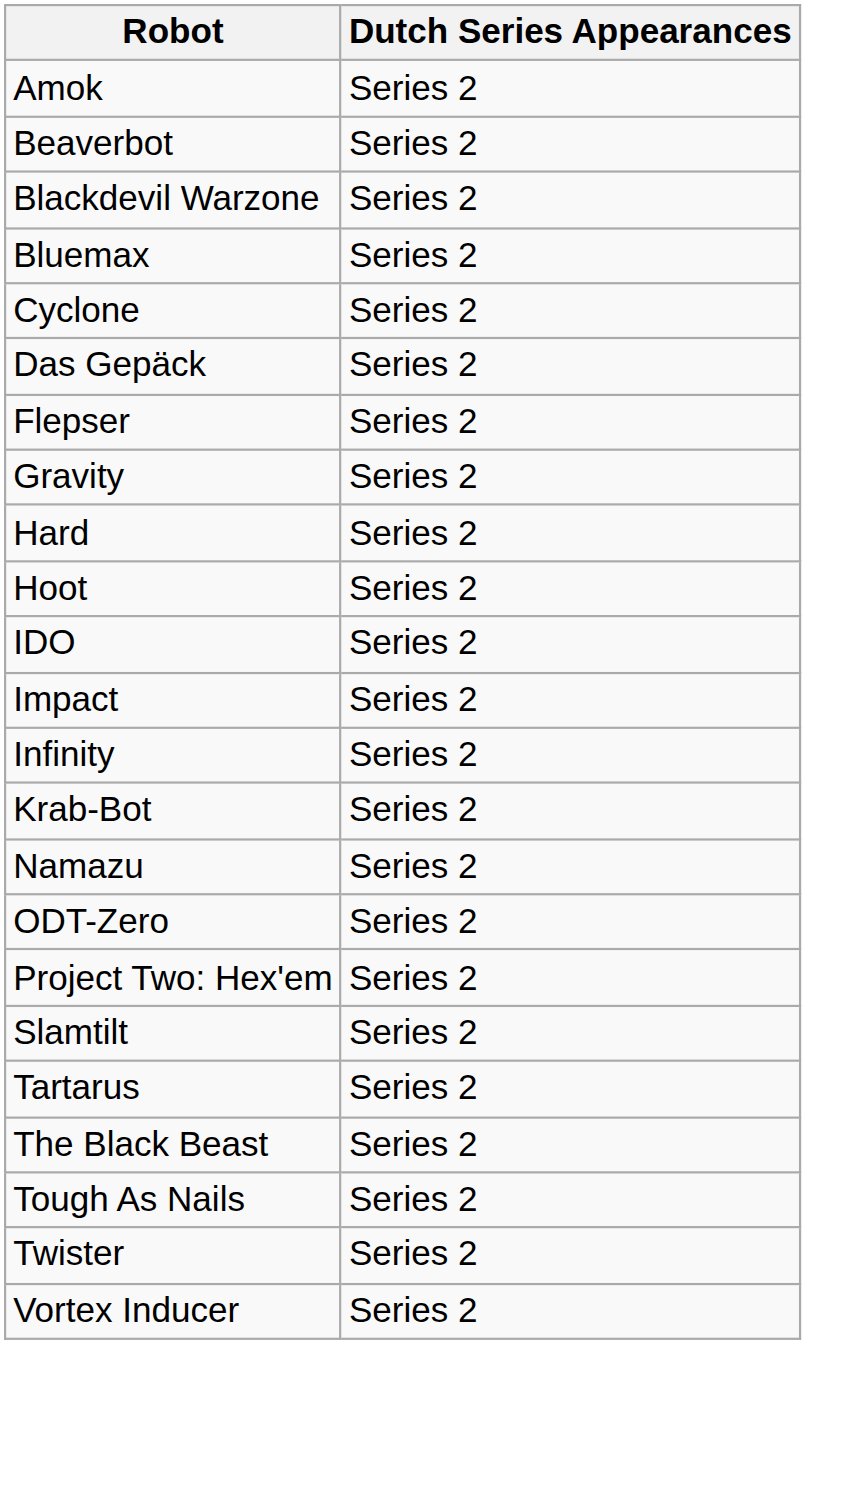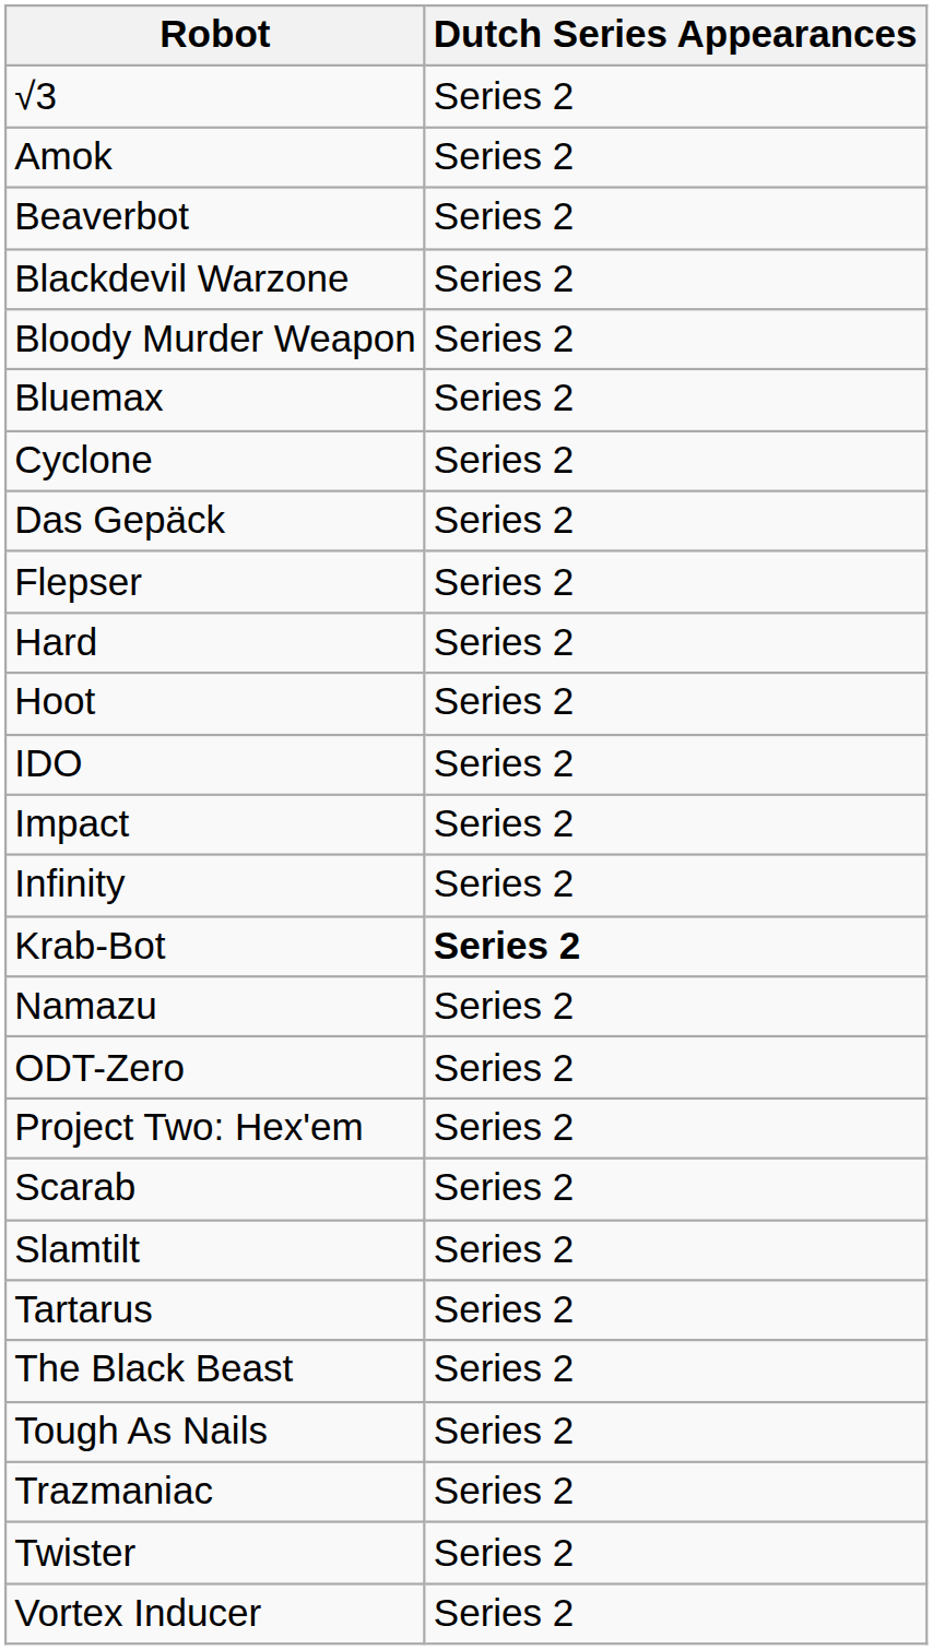+ row: √3 | Series 2
+ row: Bloody Murder Weapon | Series 2
- row: Gravity | Series 2
Krab-Bot | Dutch Series Appearances: normal -> bold
+ row: Scarab | Series 2
+ row: Trazmaniac | Series 2
